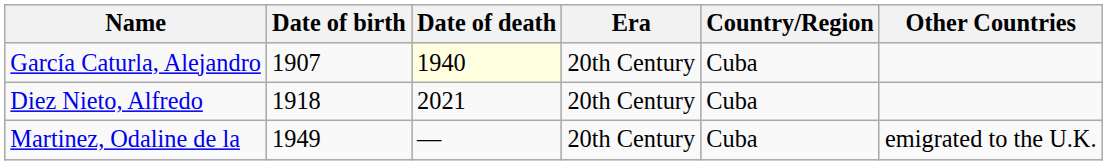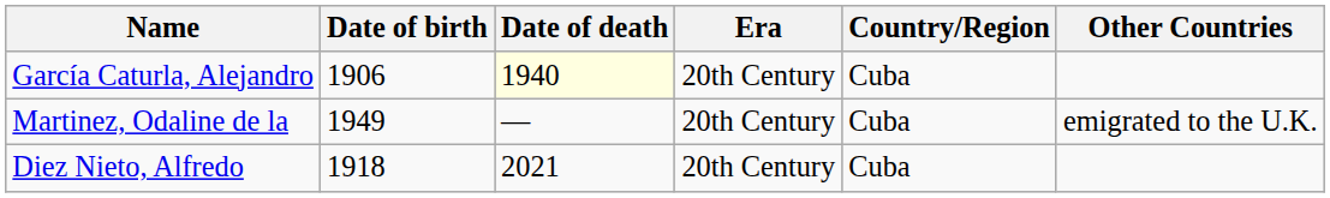García Caturla, Alejandro | Date of birth: 1907 -> 1906
rows swapped: Diez Nieto, Alfredo <-> Martinez, Odaline de la
